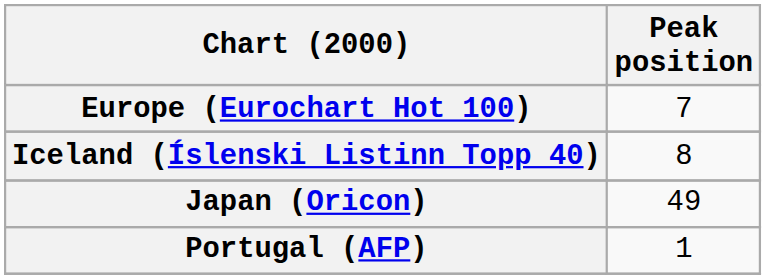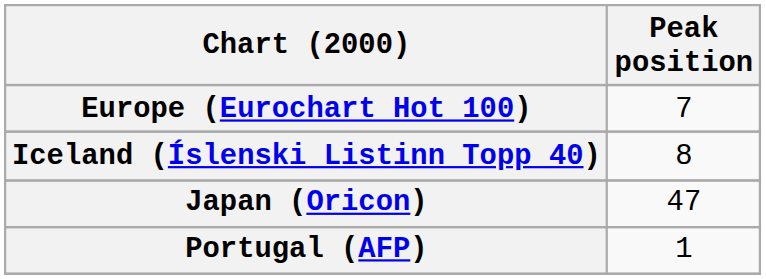Japan (Oricon) | Peak position: 49 -> 47
